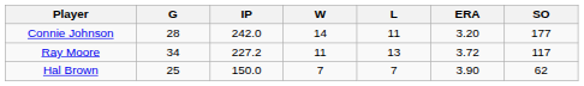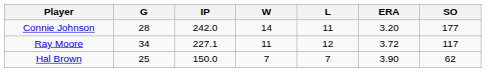Ray Moore | IP: 227.2 -> 227.1
Ray Moore | L: 13 -> 12
